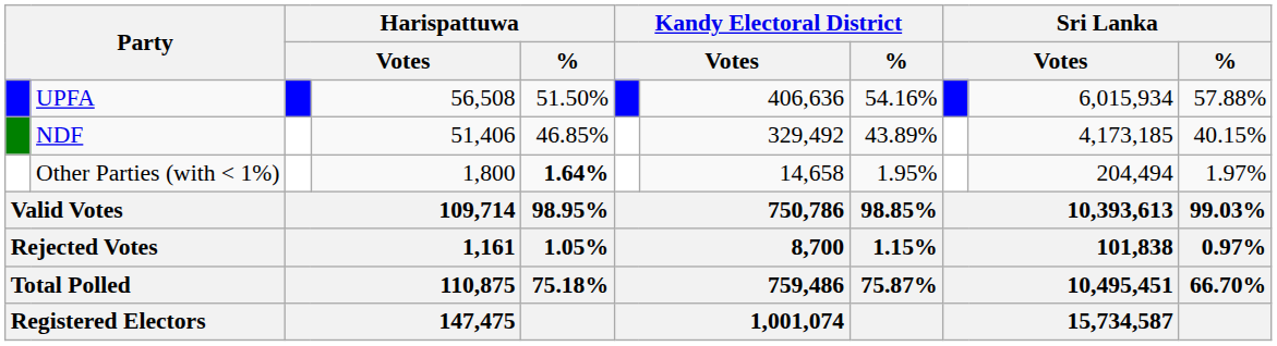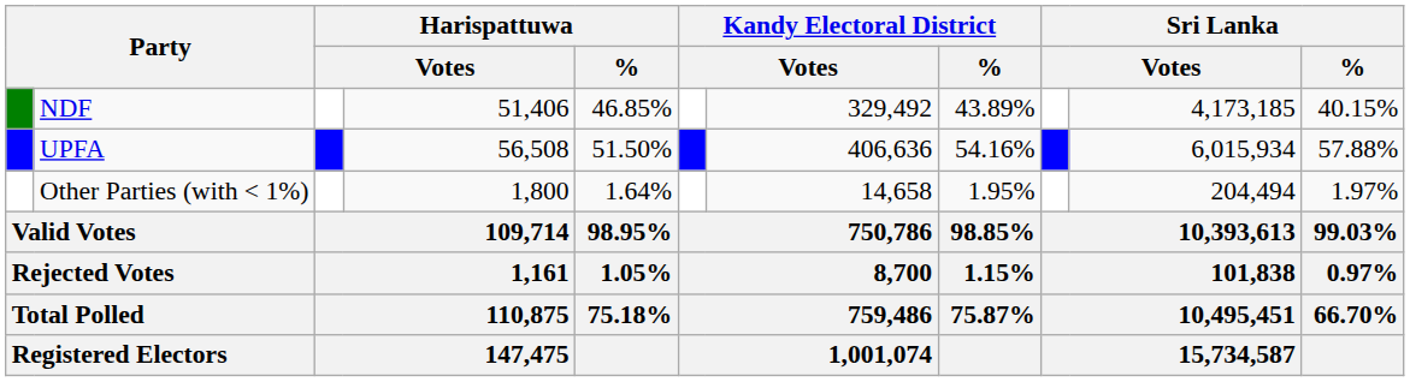rows swapped: UPFA <-> NDF
Other Parties (with < 1%) | Harispattuwa / %: bold -> normal
